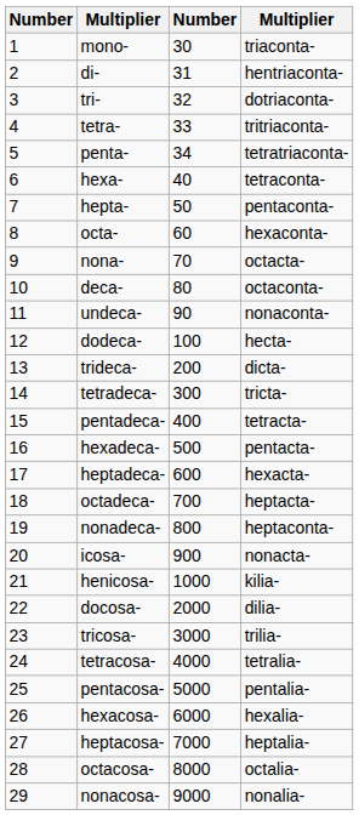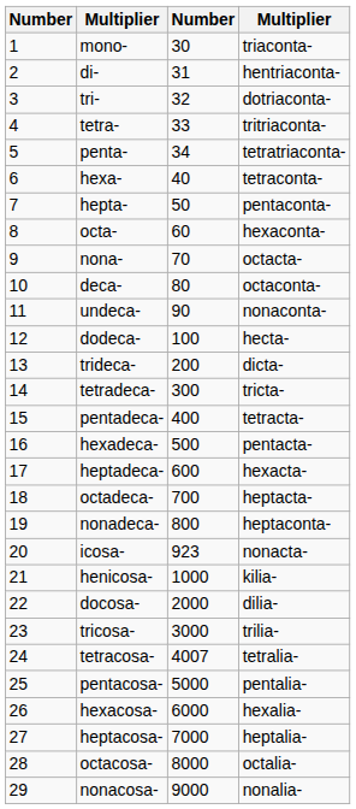icosa- | column 3: 900 -> 923
tetracosa- | column 3: 4000 -> 4007
